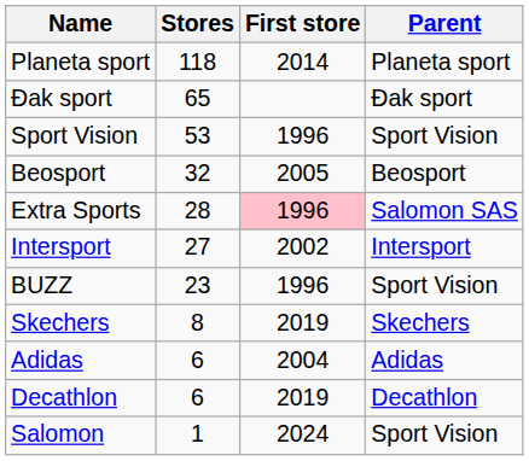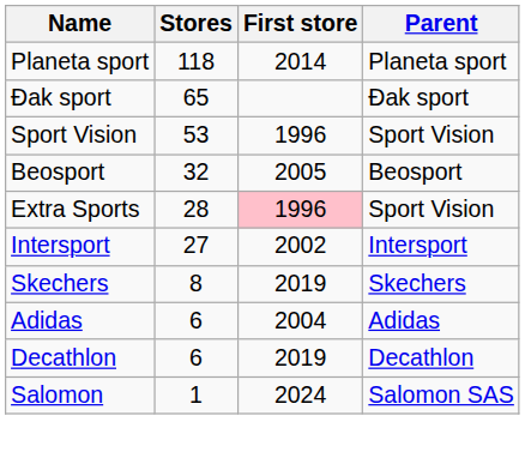Extra Sports | Parent: Salomon SAS -> Sport Vision
- row: BUZZ | 23 | 1996 | Sport Vision
Salomon | Parent: Sport Vision -> Salomon SAS
